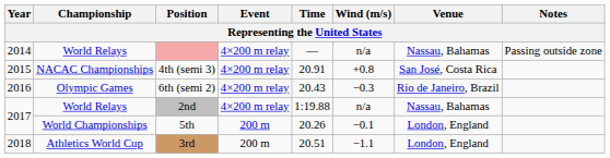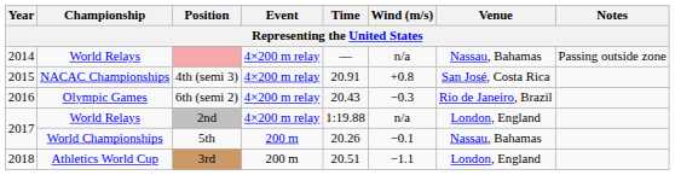2nd | Venue: Nassau, Bahamas -> London, England
5th | Venue: London, England -> Nassau, Bahamas
